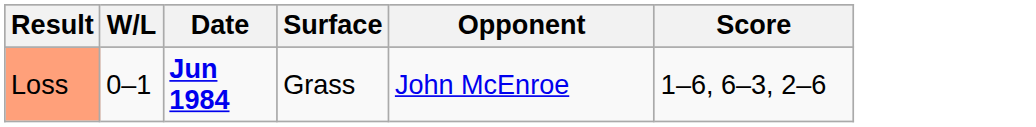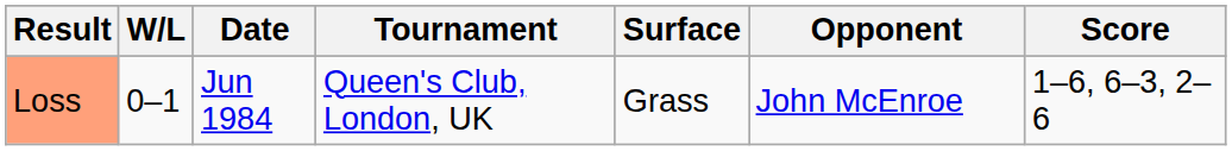+ column: Tournament | Queen's Club, London, UK
Loss | Date: bold -> normal
